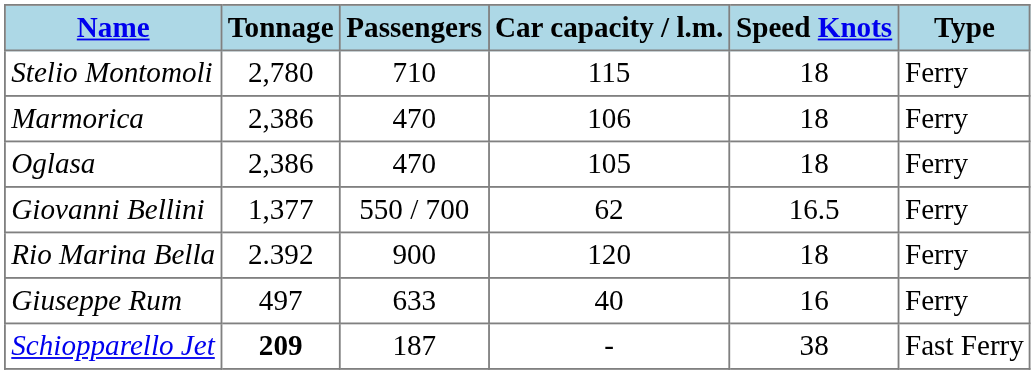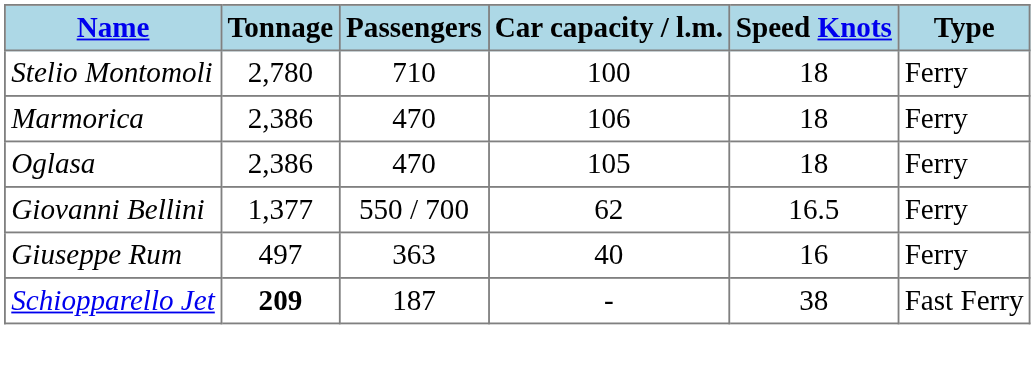Stelio Montomoli | Car capacity / l.m.: 115 -> 100
- row: Rio Marina Bella | 2.392 | 900 | 120 | 18 | Ferry
Giuseppe Rum | Passengers: 633 -> 363
